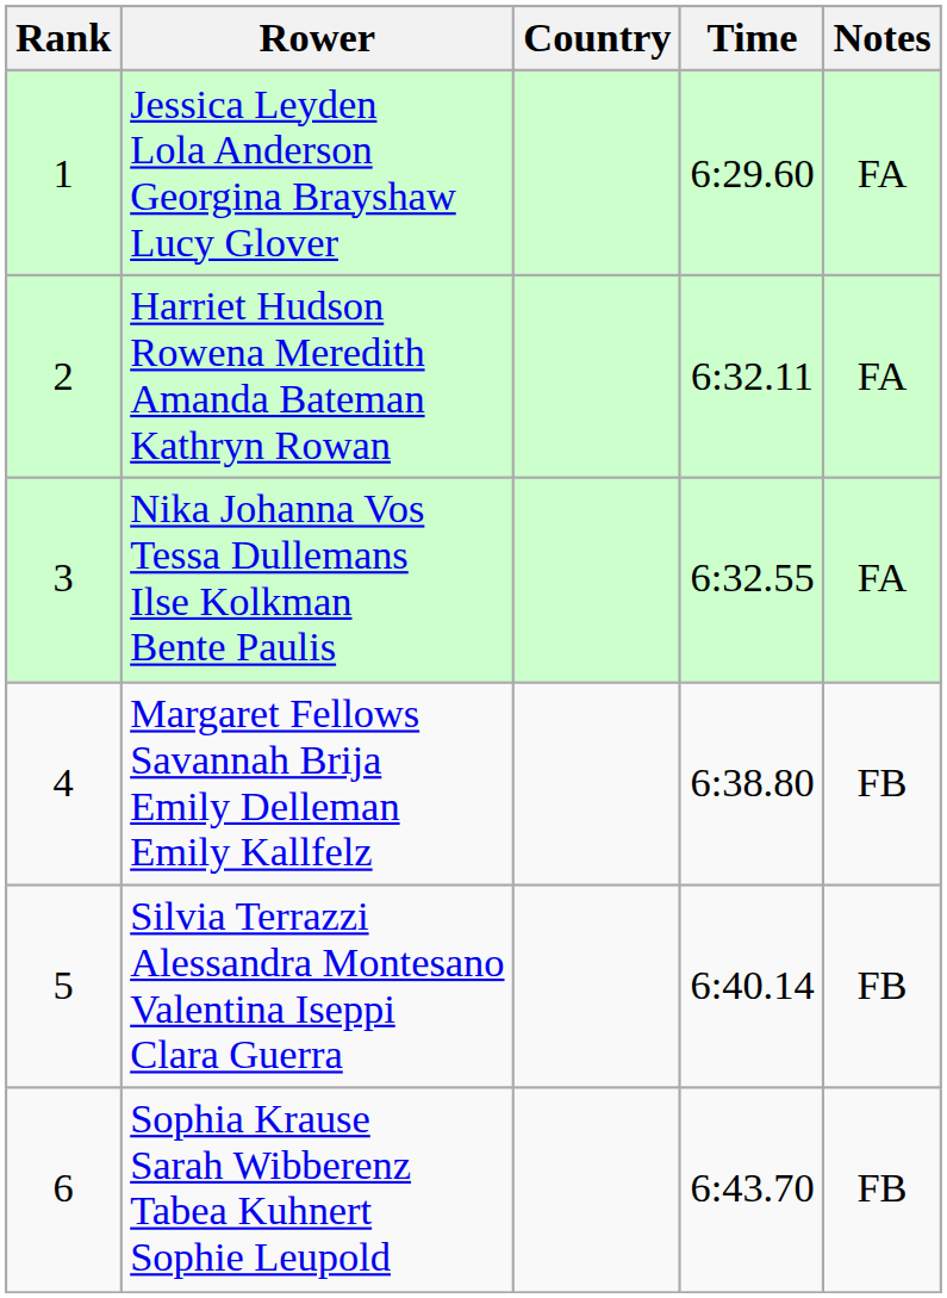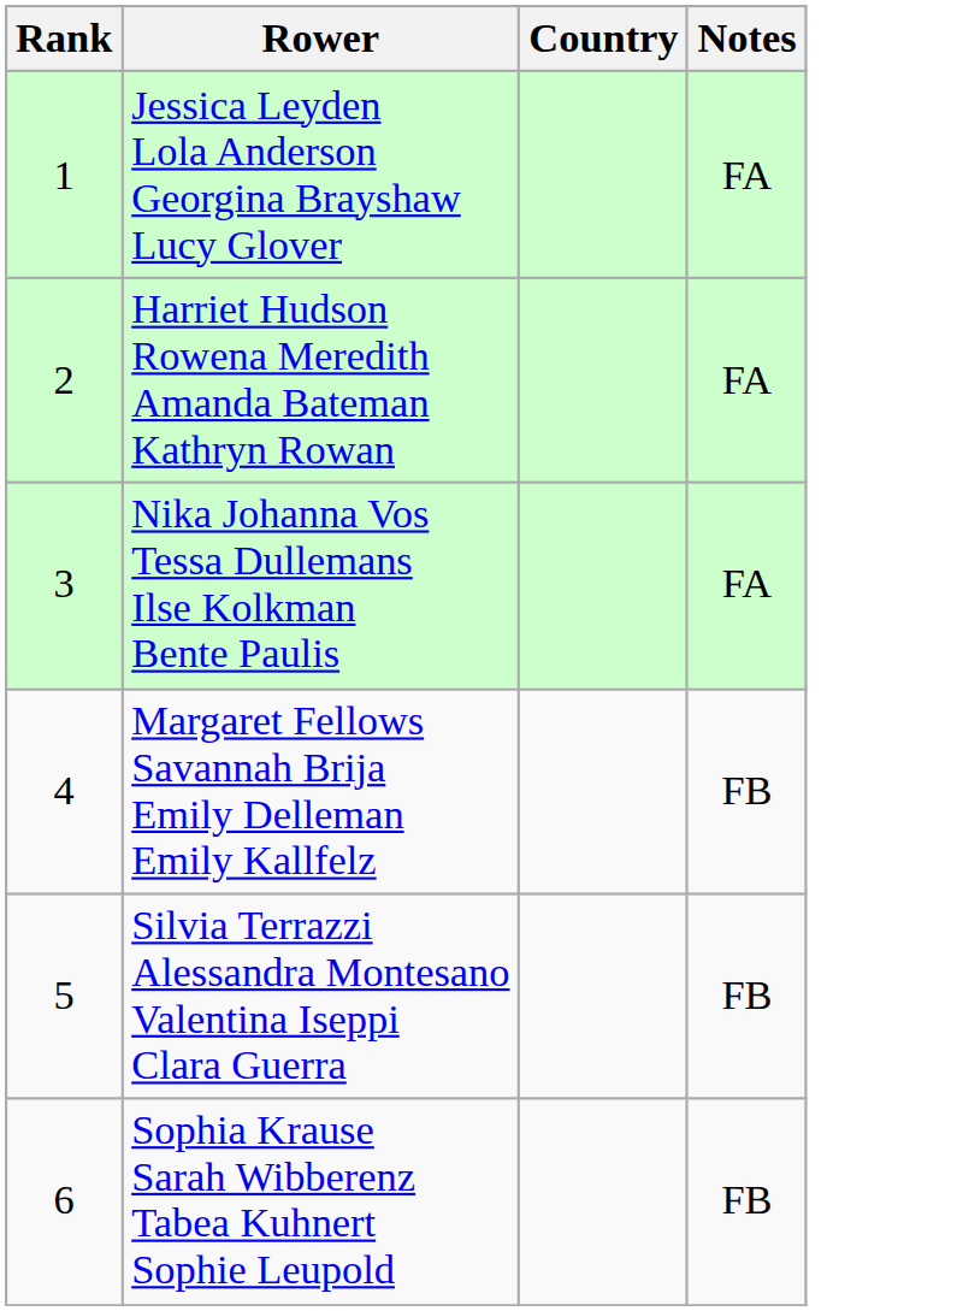- column: Time | 6:29.60 | 6:32.11 | 6:32.55 | 6:38.80 | 6:40.14 | 6:43.70
